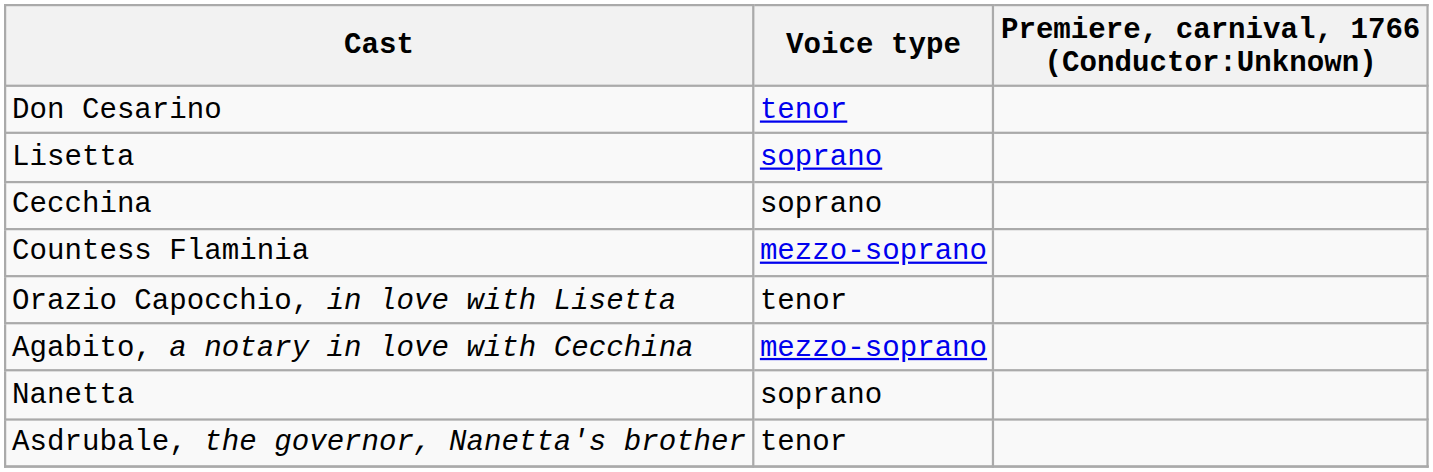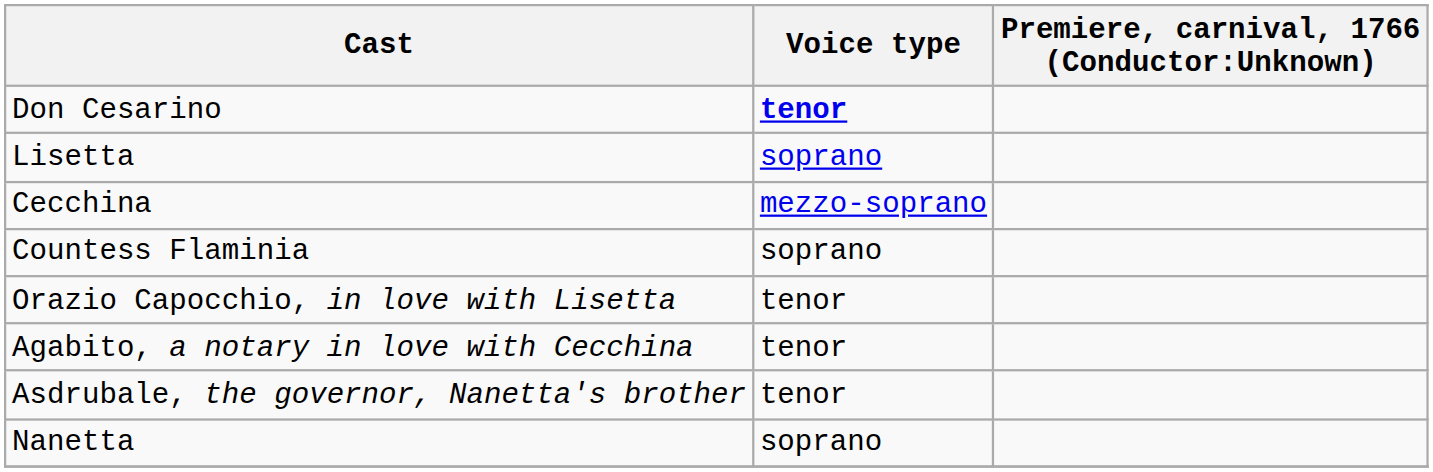Don Cesarino | Voice type: normal -> bold
Cecchina | Voice type: soprano -> mezzo-soprano
Countess Flaminia | Voice type: mezzo-soprano -> soprano
Agabito, a notary in love with Cecchina | Voice type: mezzo-soprano -> tenor
rows swapped: Nanetta <-> Asdrubale, the governor, Nanetta's brother
